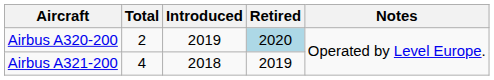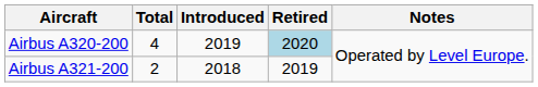Airbus A320-200 | Total: 2 -> 4
Airbus A321-200 | Total: 4 -> 2
